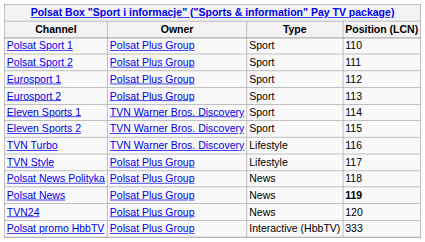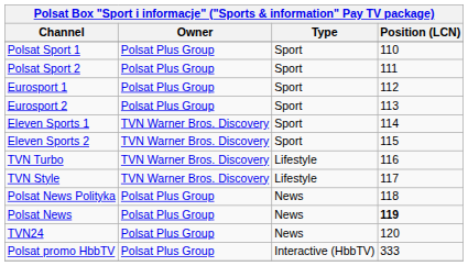TVN Style | Owner: Polsat Plus Group -> TVN Warner Bros. Discovery
